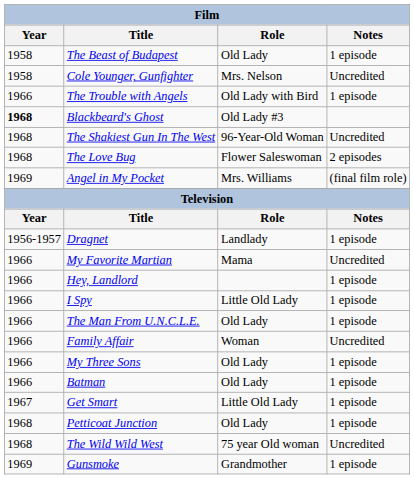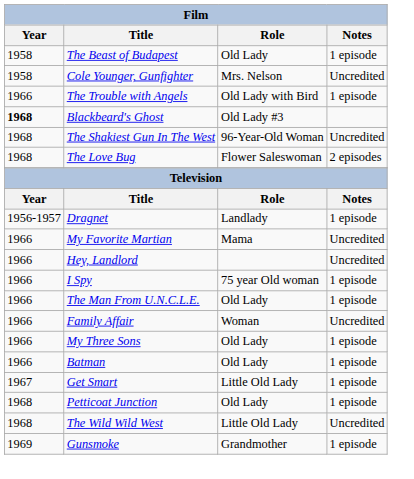- row: 1969 | Angel in My Pocket | Mrs. Williams | (final film role)
Hey, Landlord | Notes: 1 episode -> Uncredited
I Spy | Role: Little Old Lady -> 75 year Old woman
The Wild Wild West | Role: 75 year Old woman -> Little Old Lady
